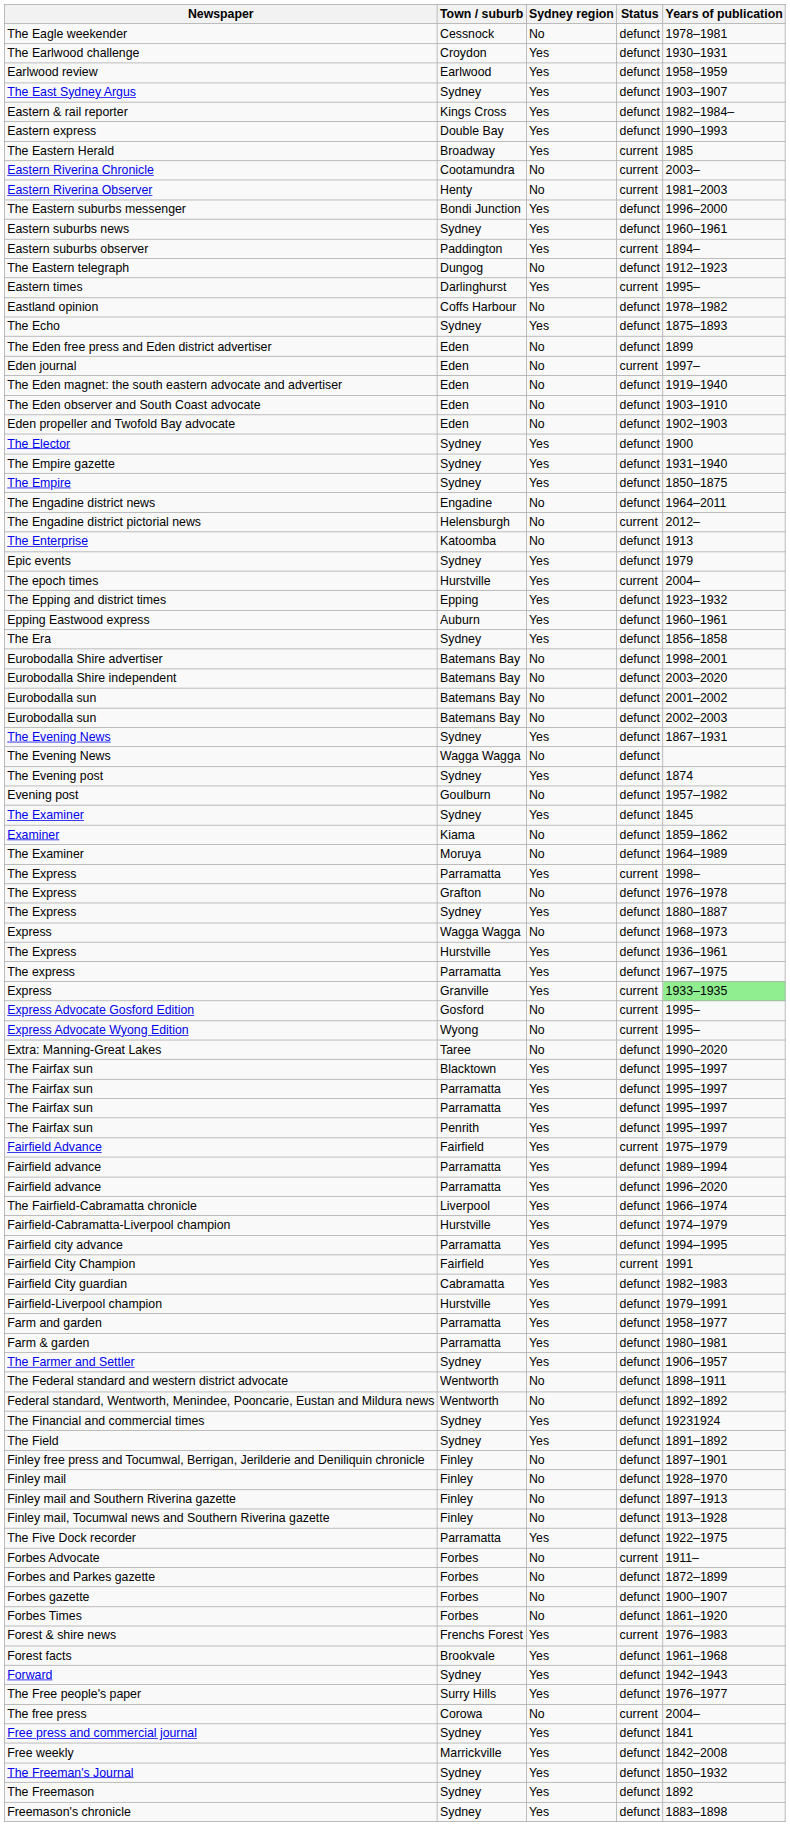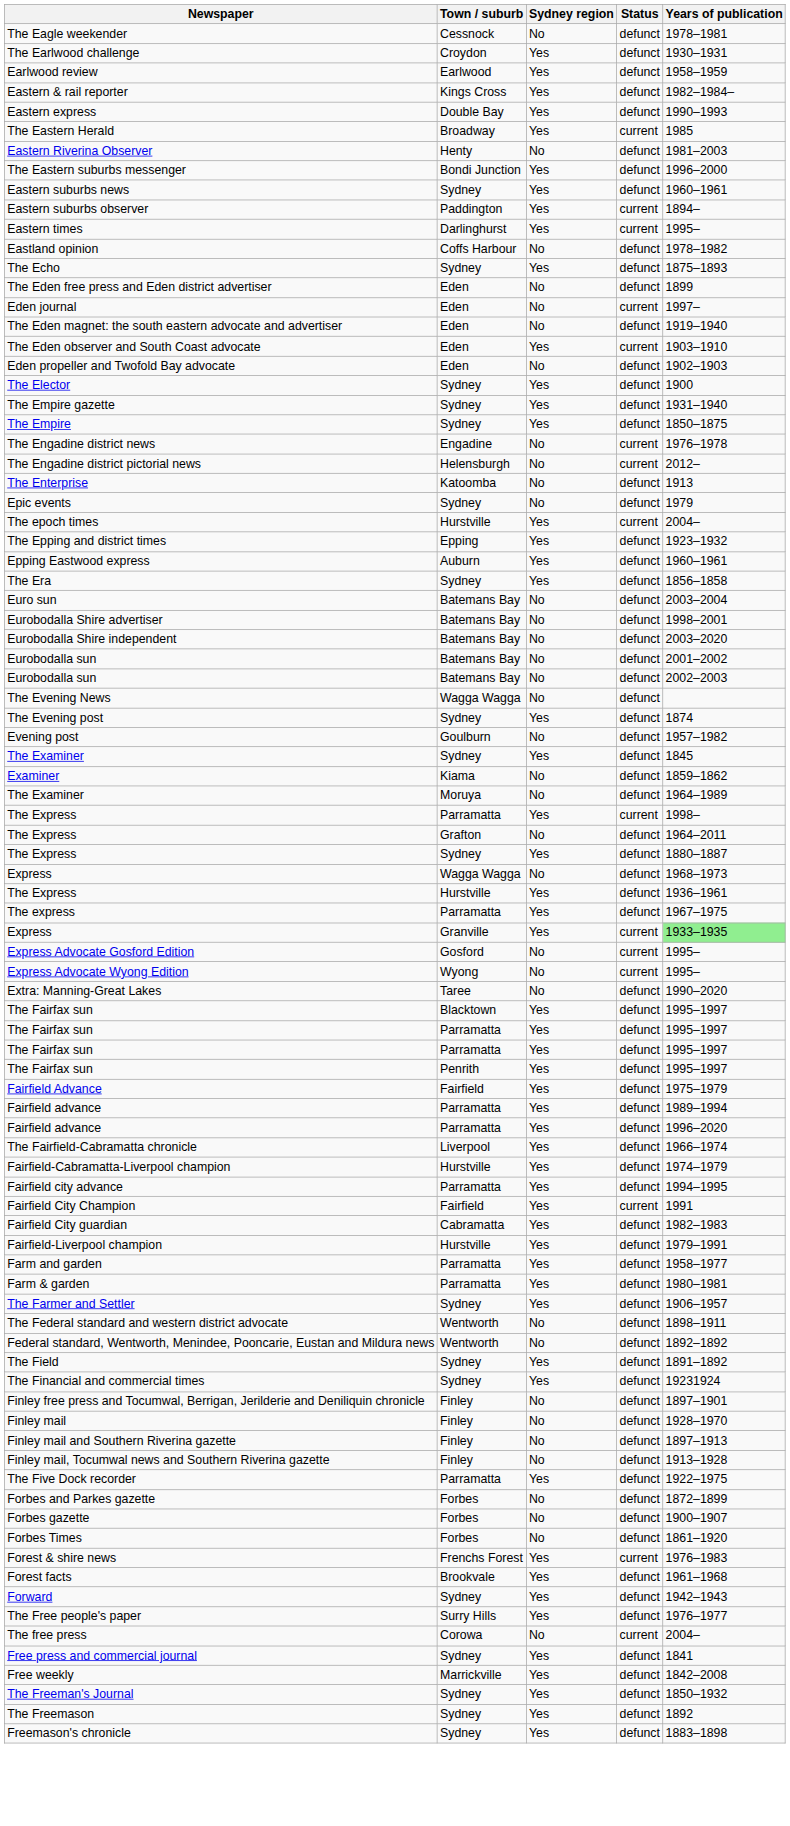- row: The East Sydney Argus | Sydney | Yes | defunct | 1903–1907
- row: Eastern Riverina Chronicle | Cootamundra | No | current | 2003–
Eastern Riverina Observer | Status: current -> defunct
- row: The Eastern telegraph | Dungog | No | defunct | 1912–1923
The Eden observer and South Coast advocate | Sydney region: No -> Yes
The Eden observer and South Coast advocate | Status: defunct -> current
The Engadine district news | Status: defunct -> current
The Engadine district news | Years of publication: 1964–2011 -> 1976–1978
Epic events | Sydney region: Yes -> No
+ row: Euro sun | Batemans Bay | No | defunct | 2003–2004
- row: The Evening News | Sydney | Yes | defunct | 1867–1931
The Express / Grafton | Years of publication: 1976–1978 -> 1964–2011
Fairfield Advance | Status: current -> defunct
rows swapped: The Field <-> The Financial and commercial times
- row: Forbes Advocate | Forbes | No | current | 1911–
